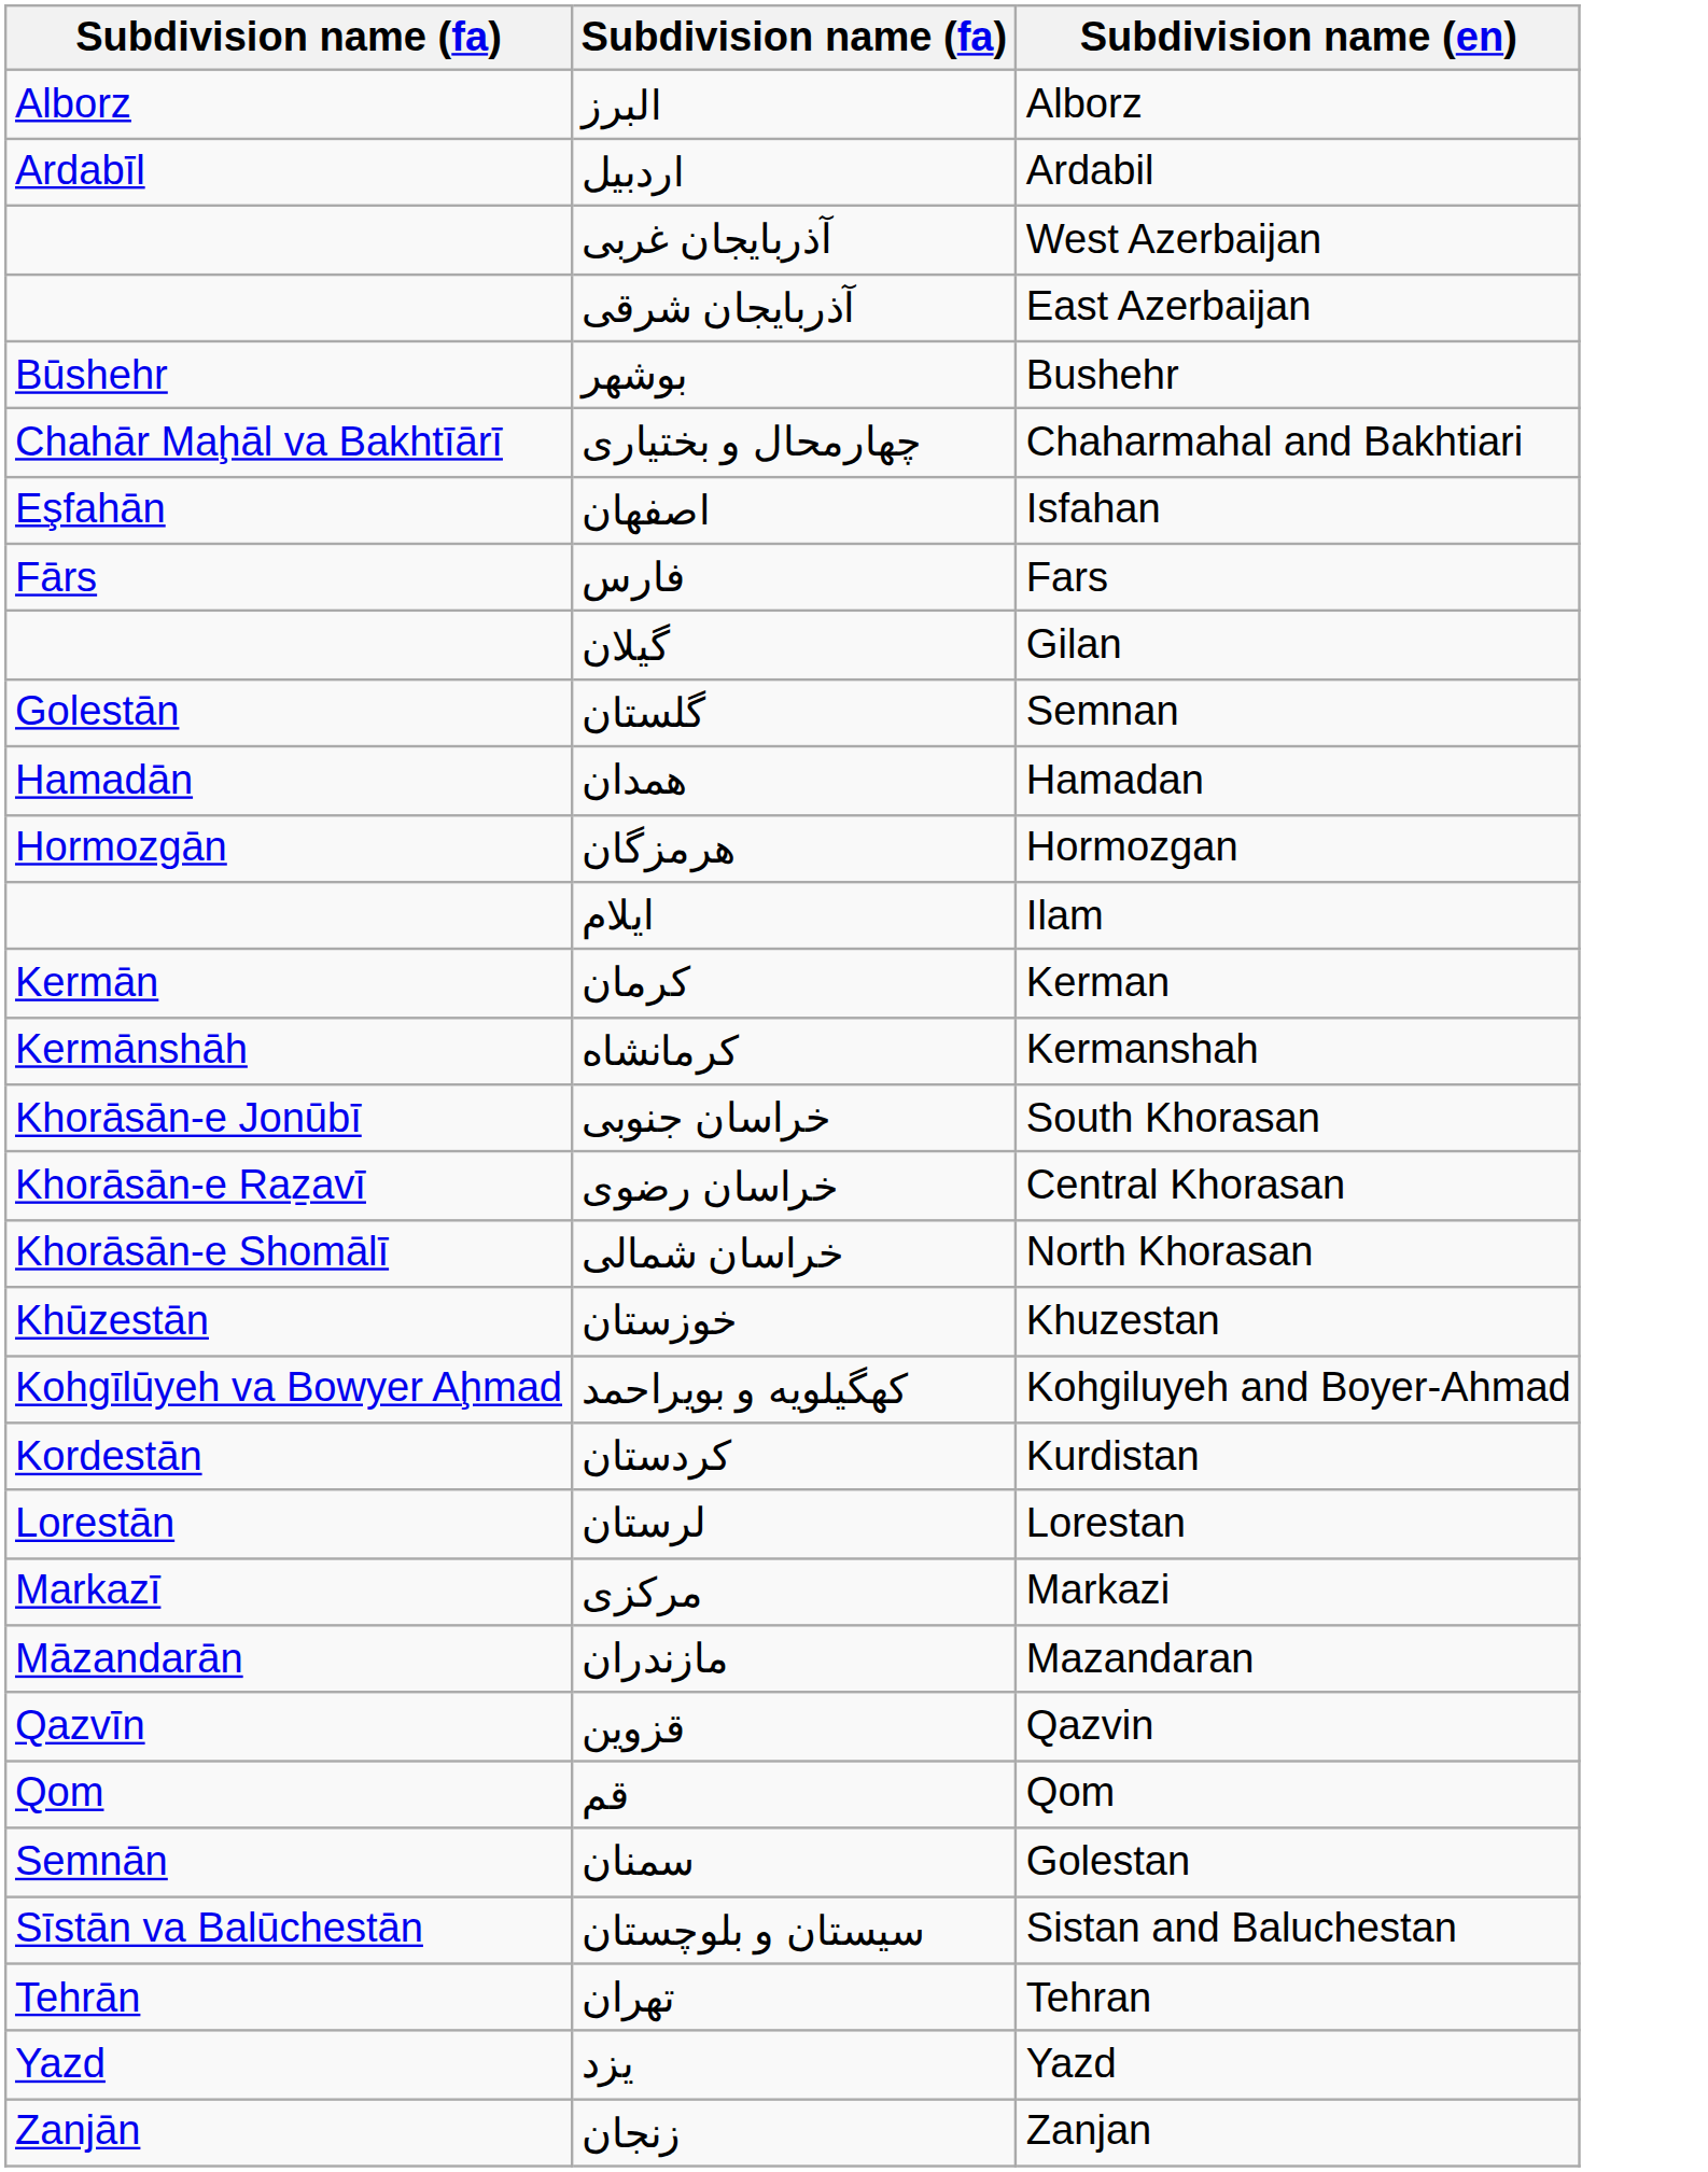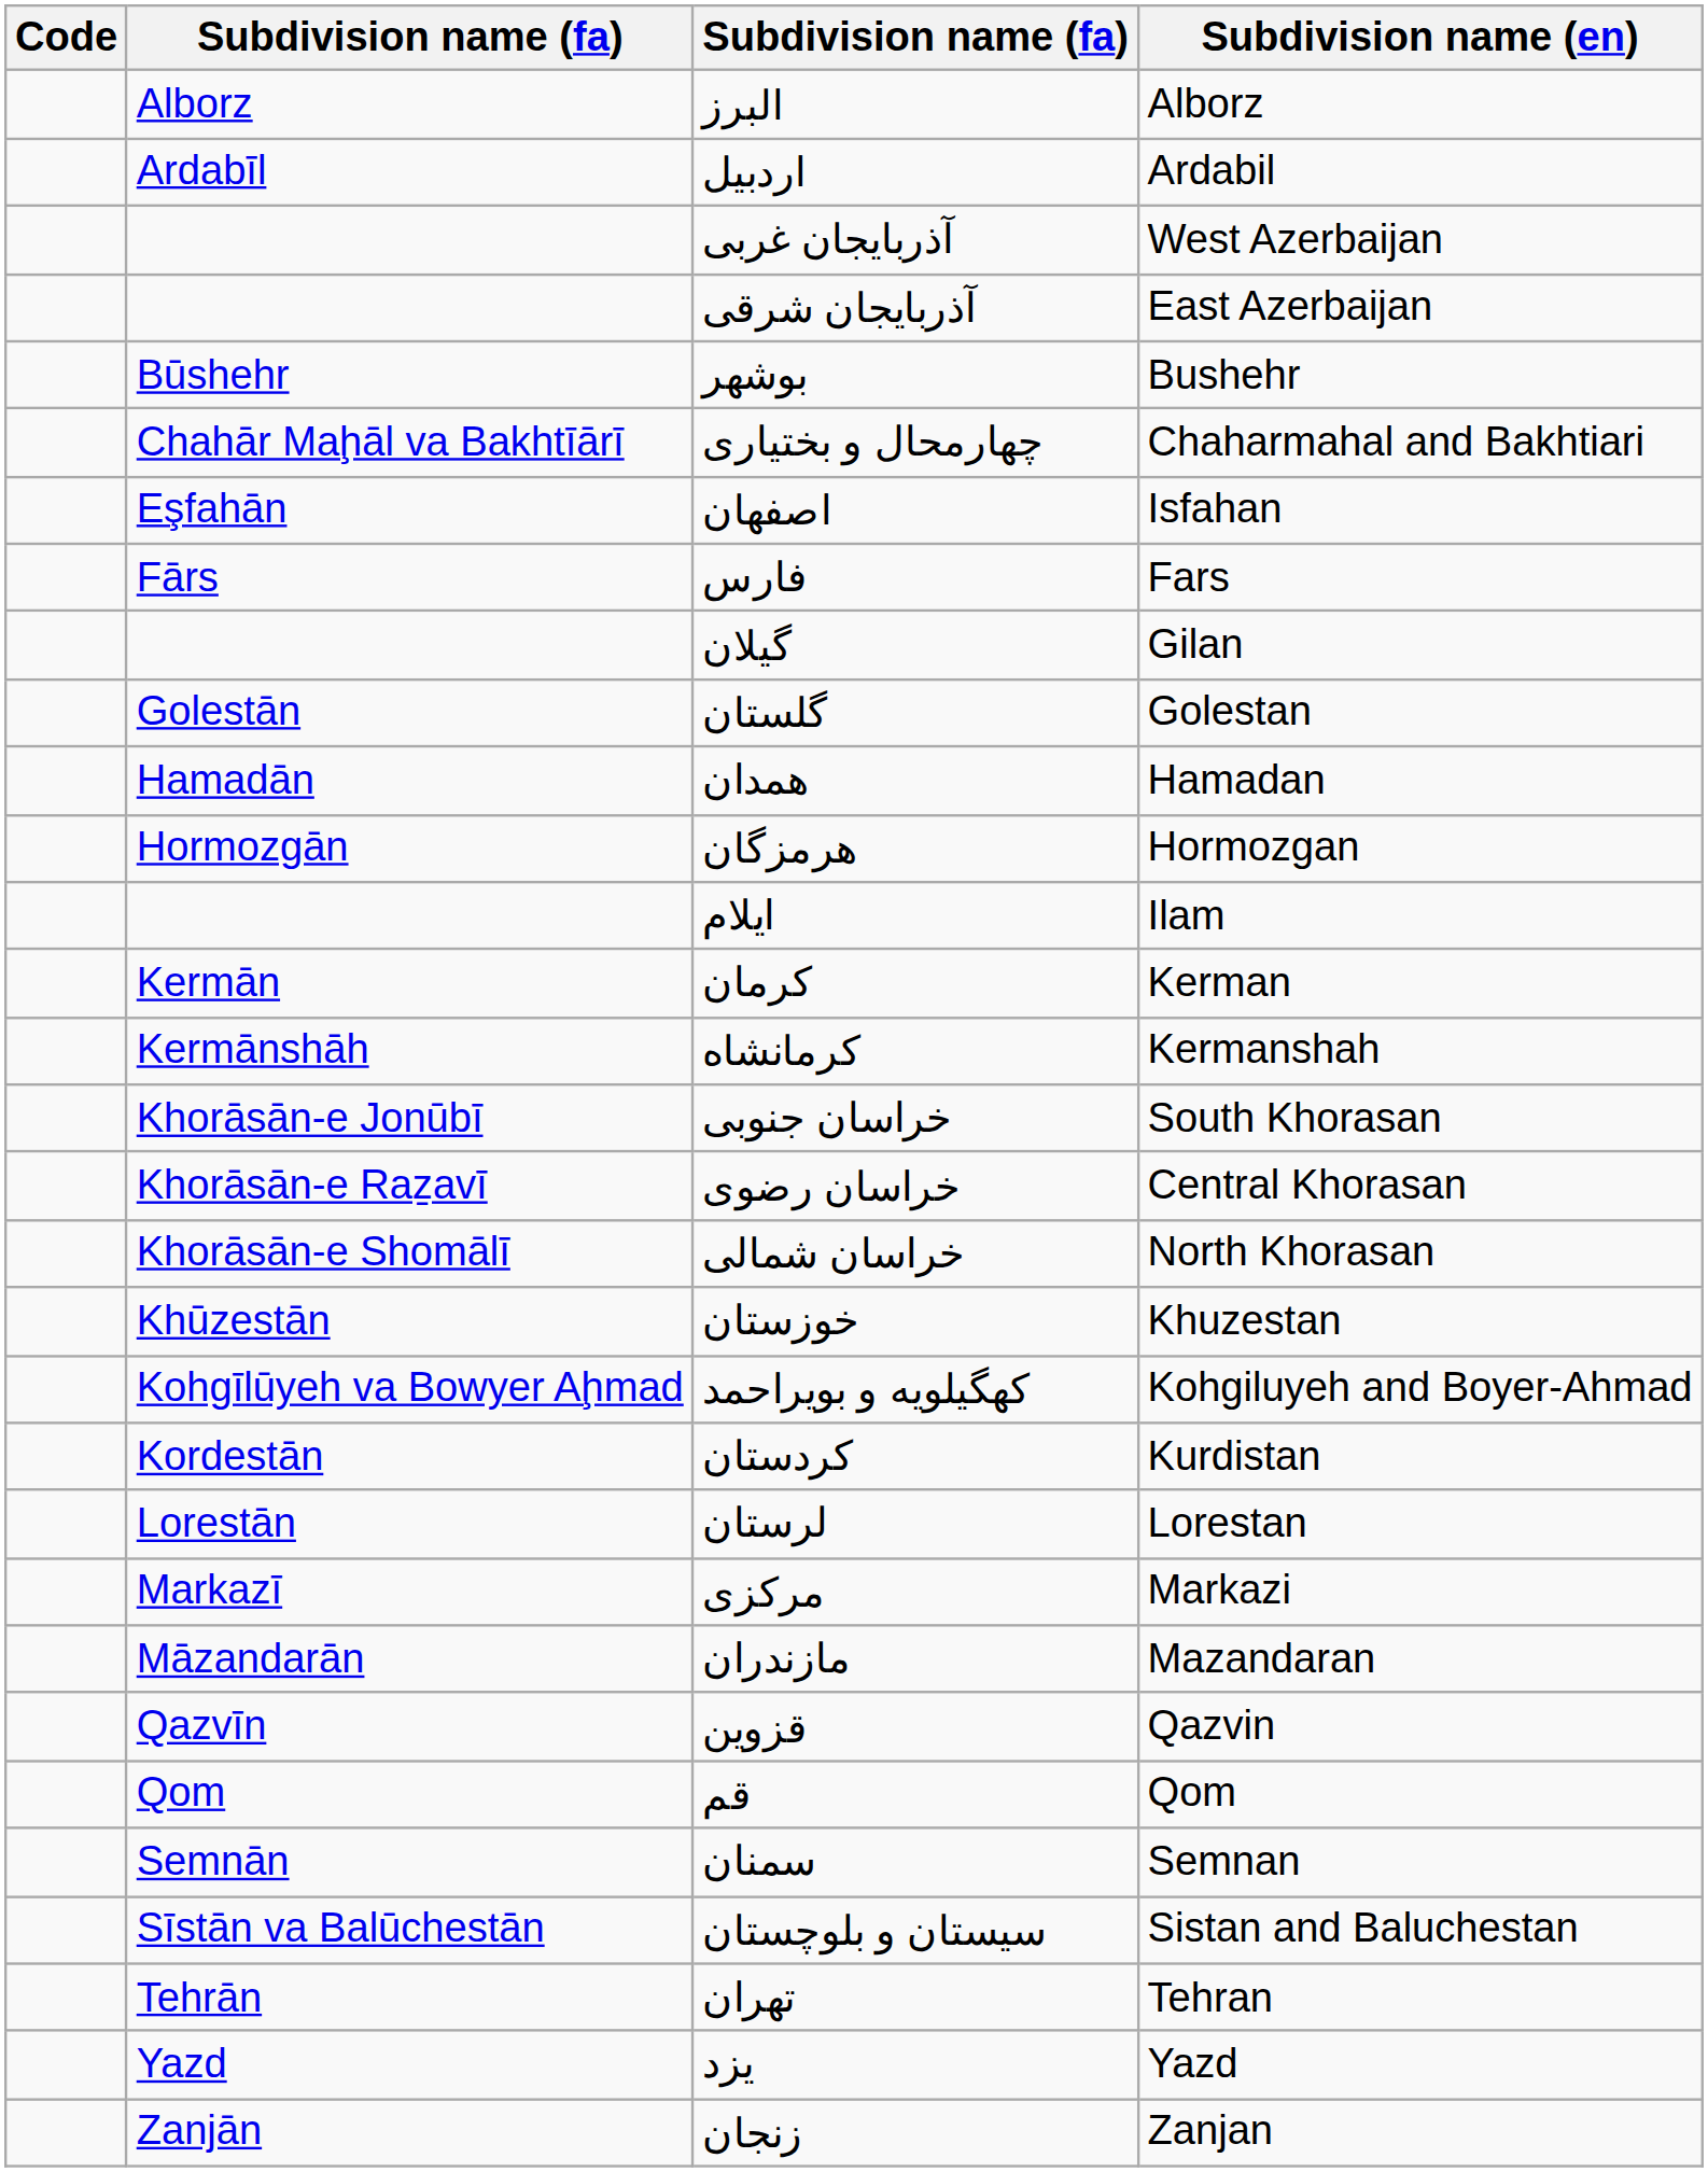+ column: Code
گلستان | Subdivision name (en): Semnan -> Golestan
سمنان | Subdivision name (en): Golestan -> Semnan
